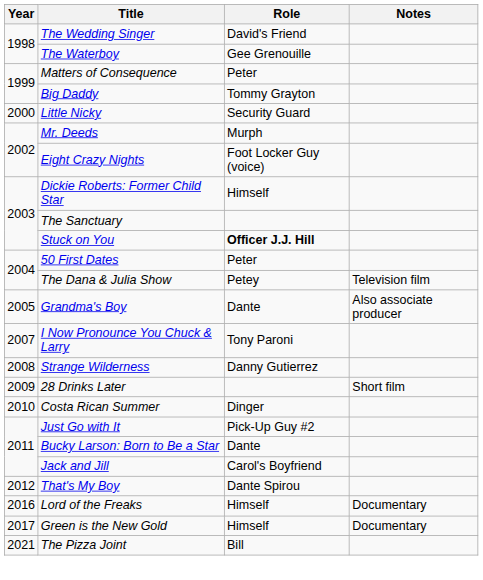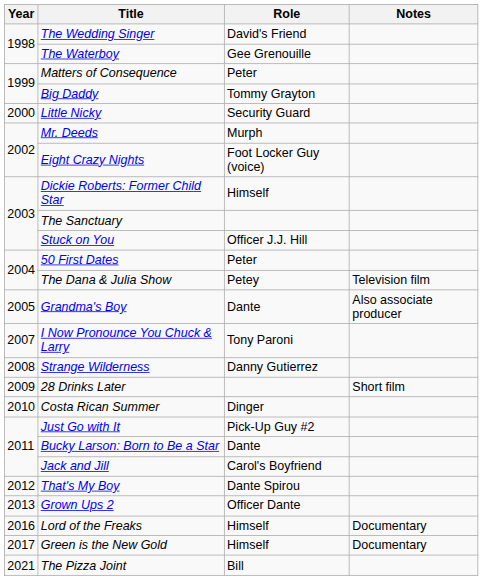Stuck on You | Role: bold -> normal
+ row: 2013 | Grown Ups 2 | Officer Dante
